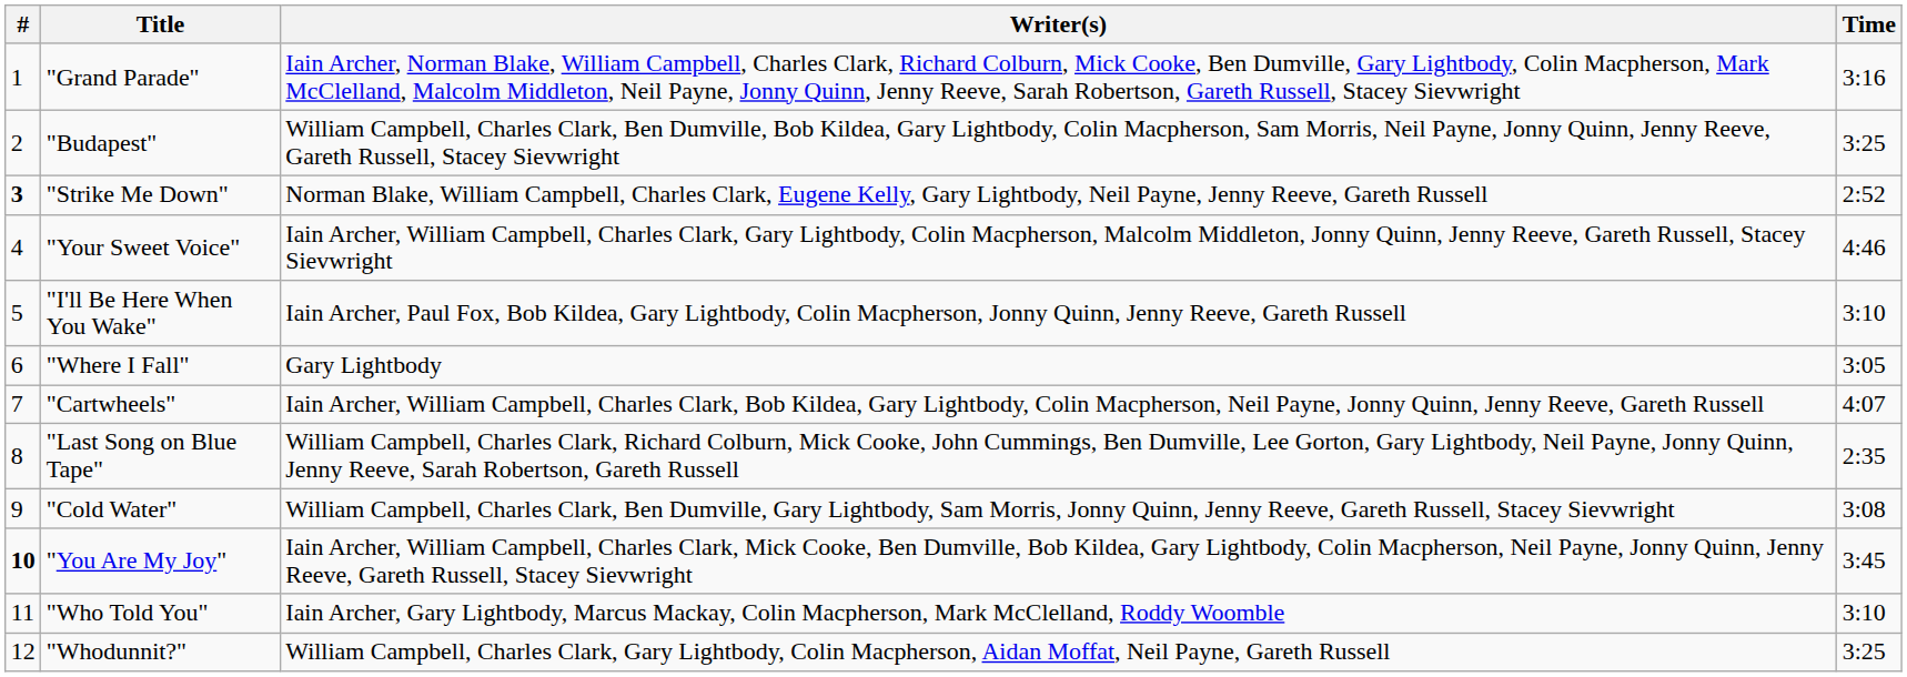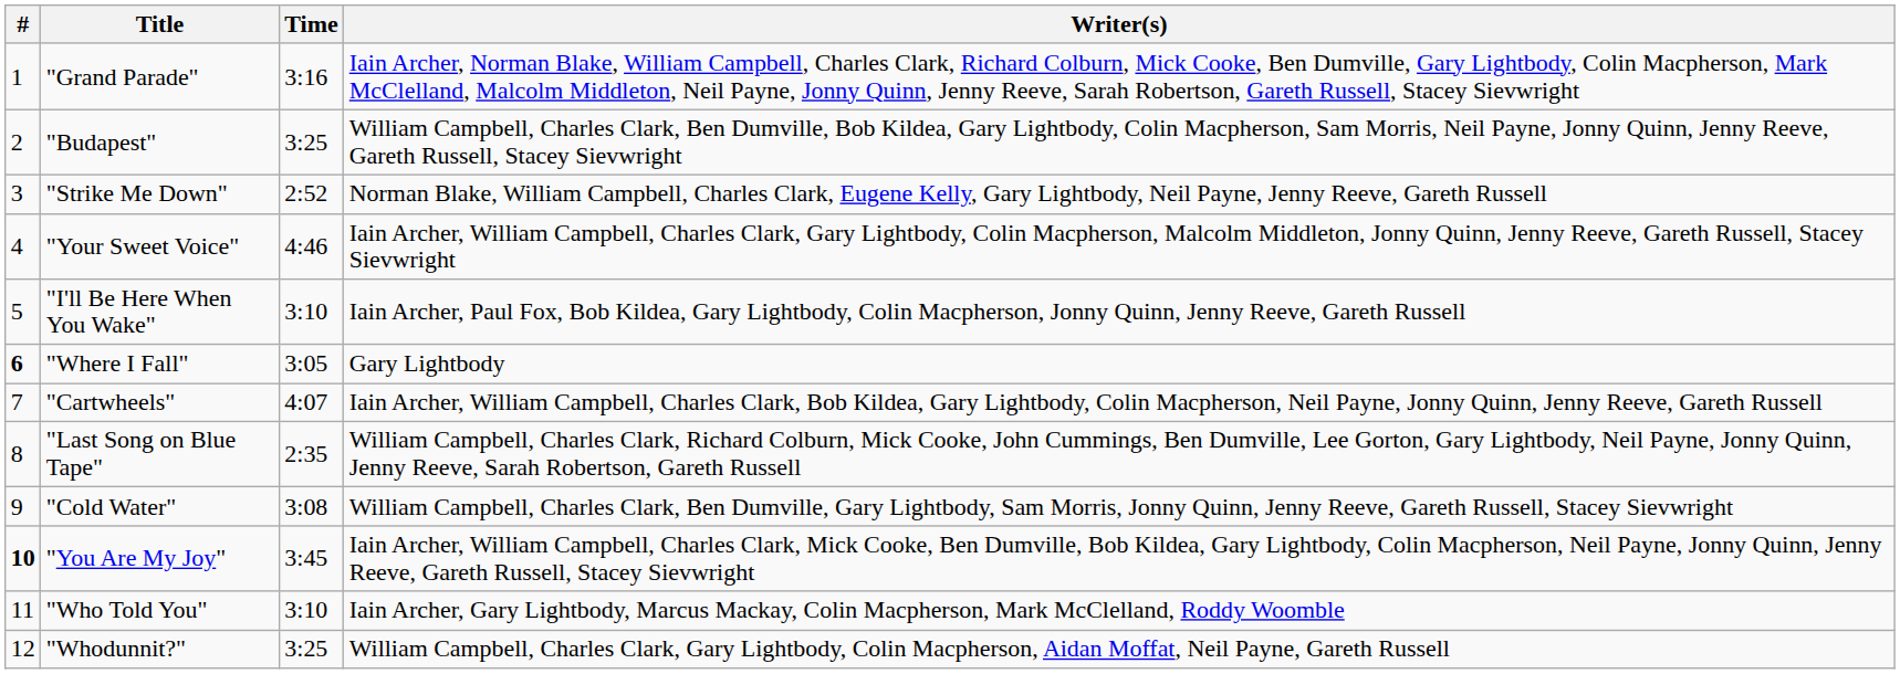columns swapped: Writer(s) <-> Time
"Strike Me Down" | #: bold -> normal
"Where I Fall" | #: normal -> bold
